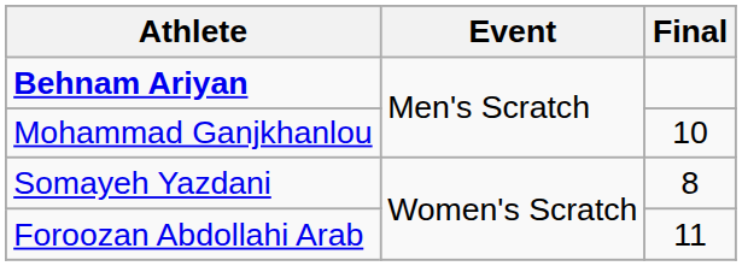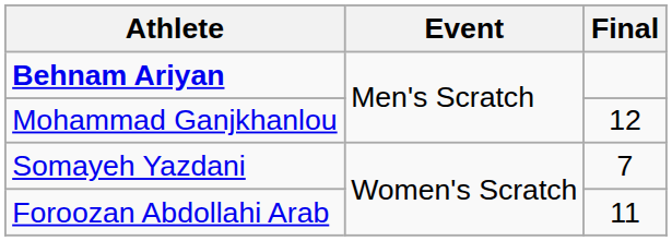Mohammad Ganjkhanlou | Final: 10 -> 12
Somayeh Yazdani | Final: 8 -> 7
